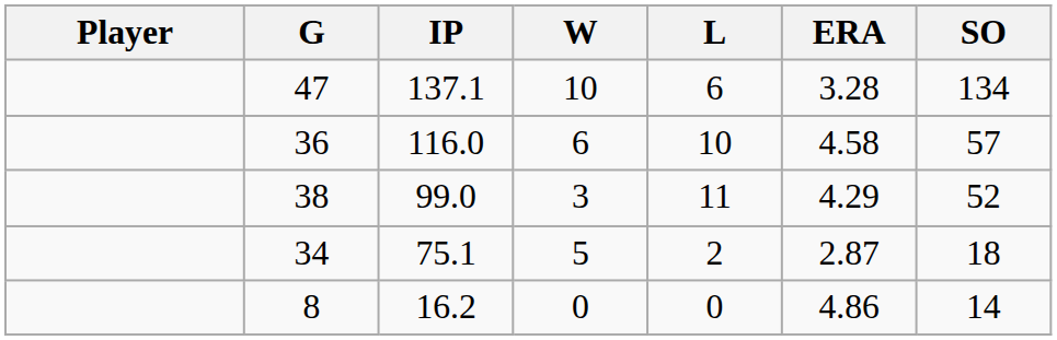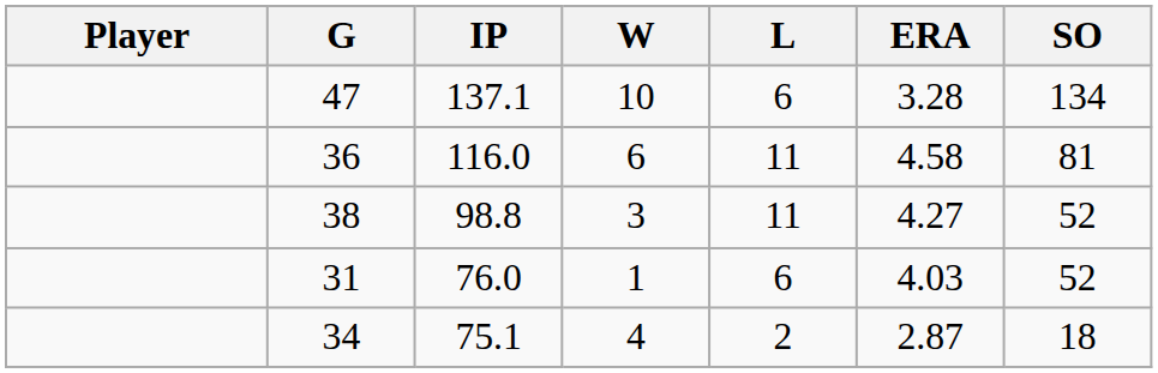36 | L: 10 -> 11
36 | SO: 57 -> 81
38 | IP: 99.0 -> 98.8
38 | ERA: 4.29 -> 4.27
+ row: 31 | 76.0 | 1 | 6 | 4.03 | 52
34 | W: 5 -> 4
- row: 8 | 16.2 | 0 | 0 | 4.86 | 14
